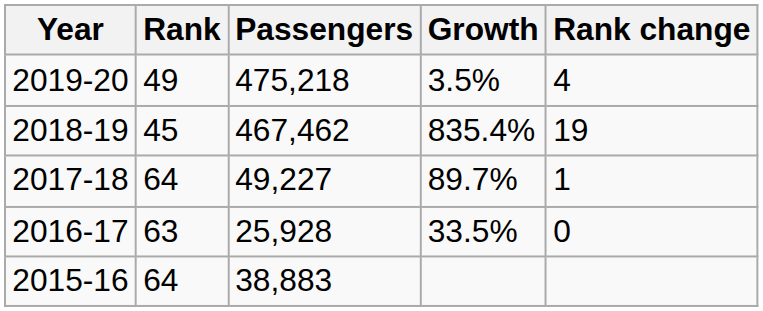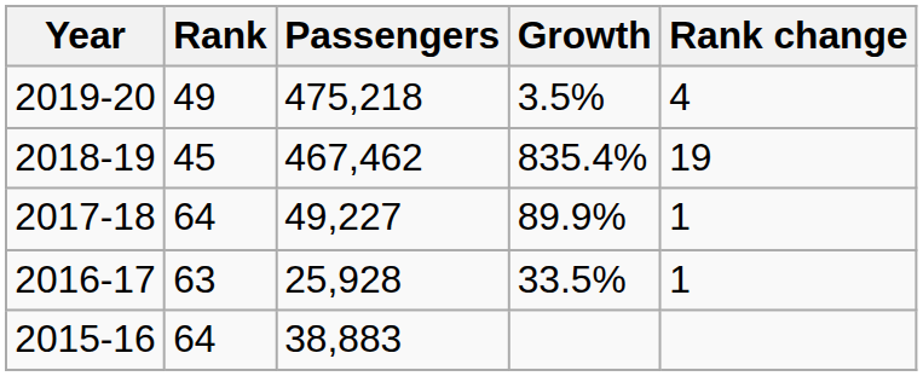2017-18 | Growth: 89.7% -> 89.9%
2016-17 | Rank change: 0 -> 1
